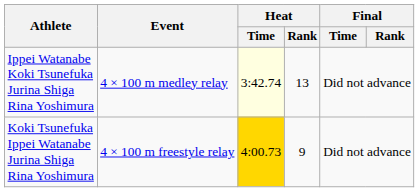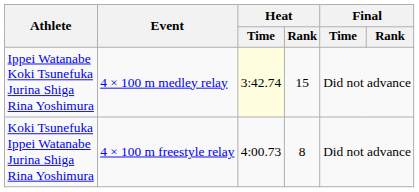Ippei Watanabe Koki Tsunefuka Jurina Shiga Rina Yoshimura | Heat / Rank: 13 -> 15
Koki Tsunefuka Ippei Watanabe Jurina Shiga Rina Yoshimura | Heat / Time: gold background -> no background
Koki Tsunefuka Ippei Watanabe Jurina Shiga Rina Yoshimura | Heat / Rank: 9 -> 8
